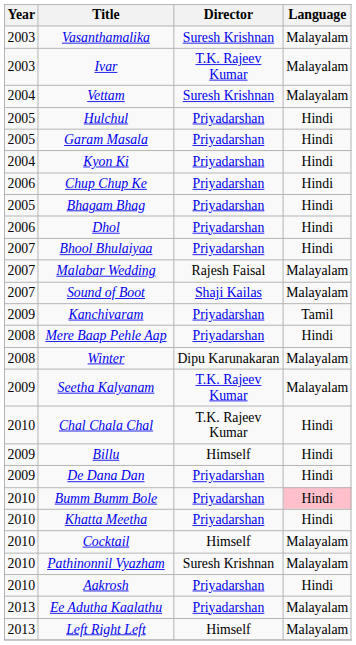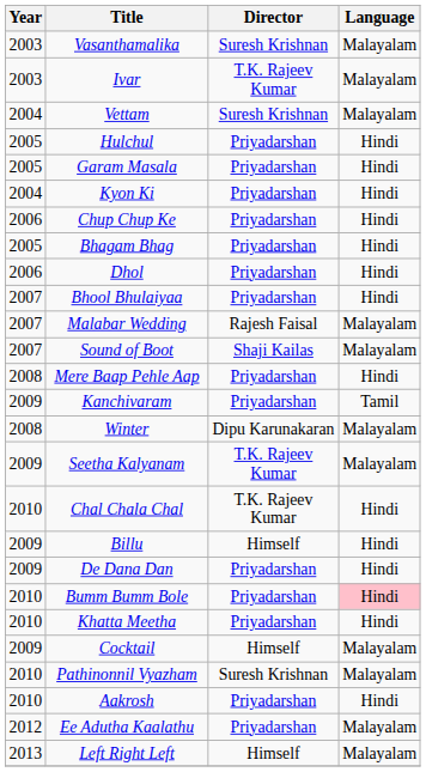rows swapped: Mere Baap Pehle Aap <-> Kanchivaram
Cocktail | Year: 2010 -> 2009
Ee Adutha Kaalathu | Year: 2013 -> 2012
